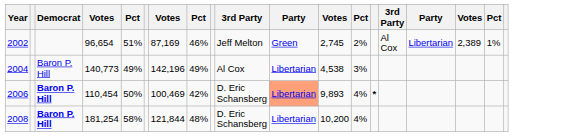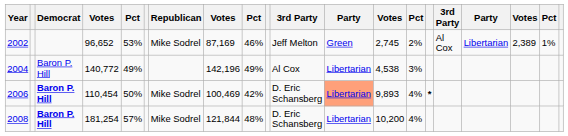+ column: Republican | Mike Sodrel | Mike Sodrel | Mike Sodrel
2002 | column 4: 96,654 -> 96,652
2002 | column 5: 51% -> 53%
2004 | column 4: 140,773 -> 140,772
2008 | column 5: 58% -> 57%
